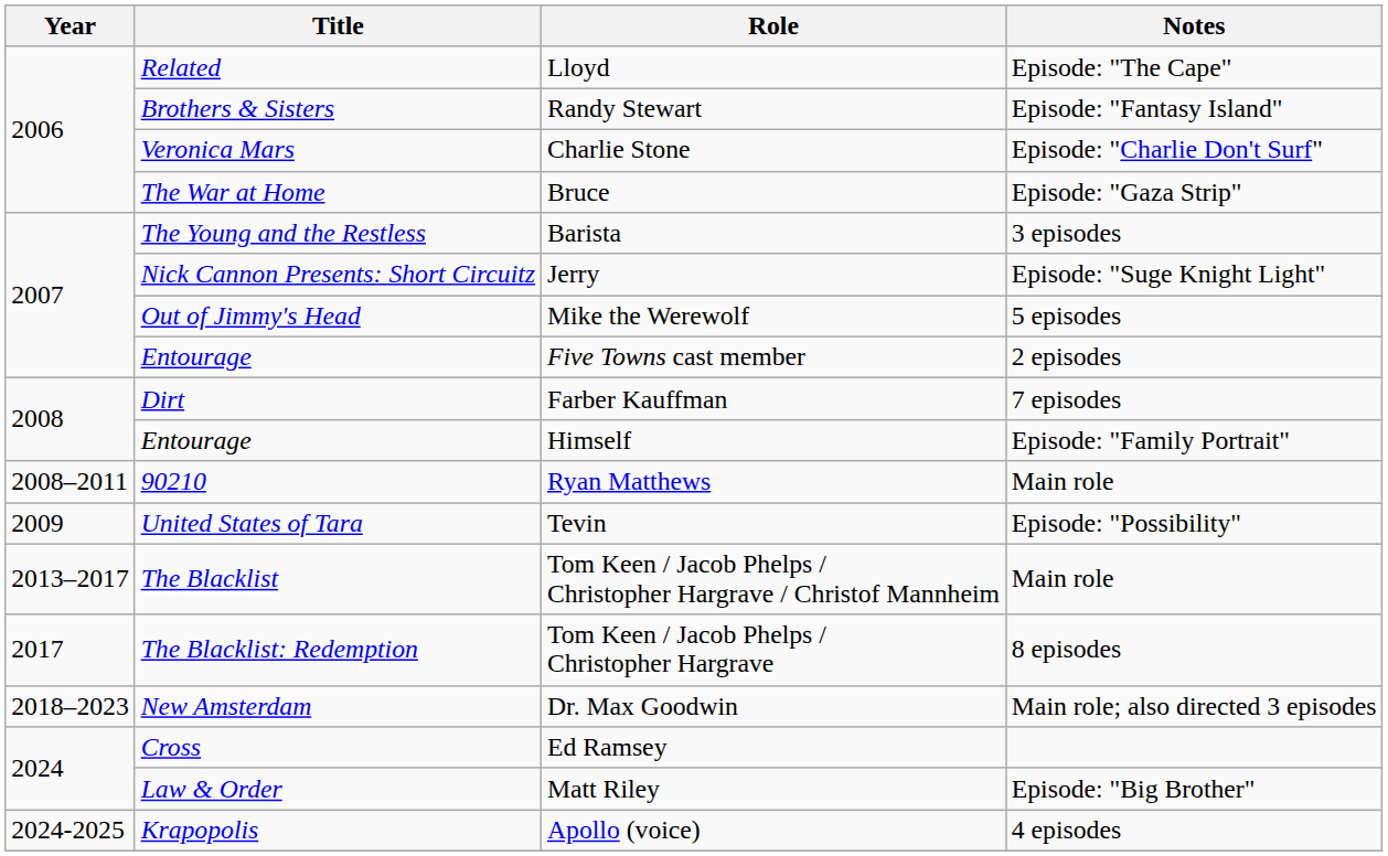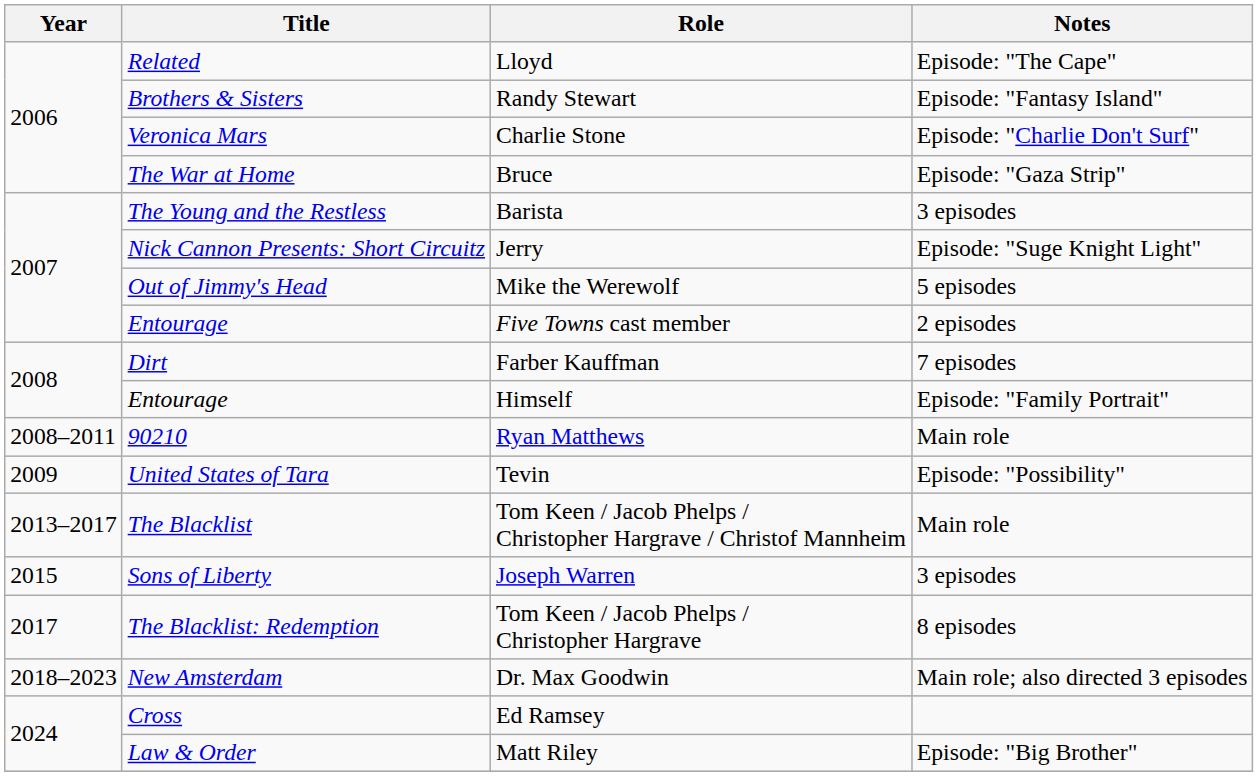+ row: 2015 | Sons of Liberty | Joseph Warren | 3 episodes
- row: 2024-2025 | Krapopolis | Apollo (voice) | 4 episodes
